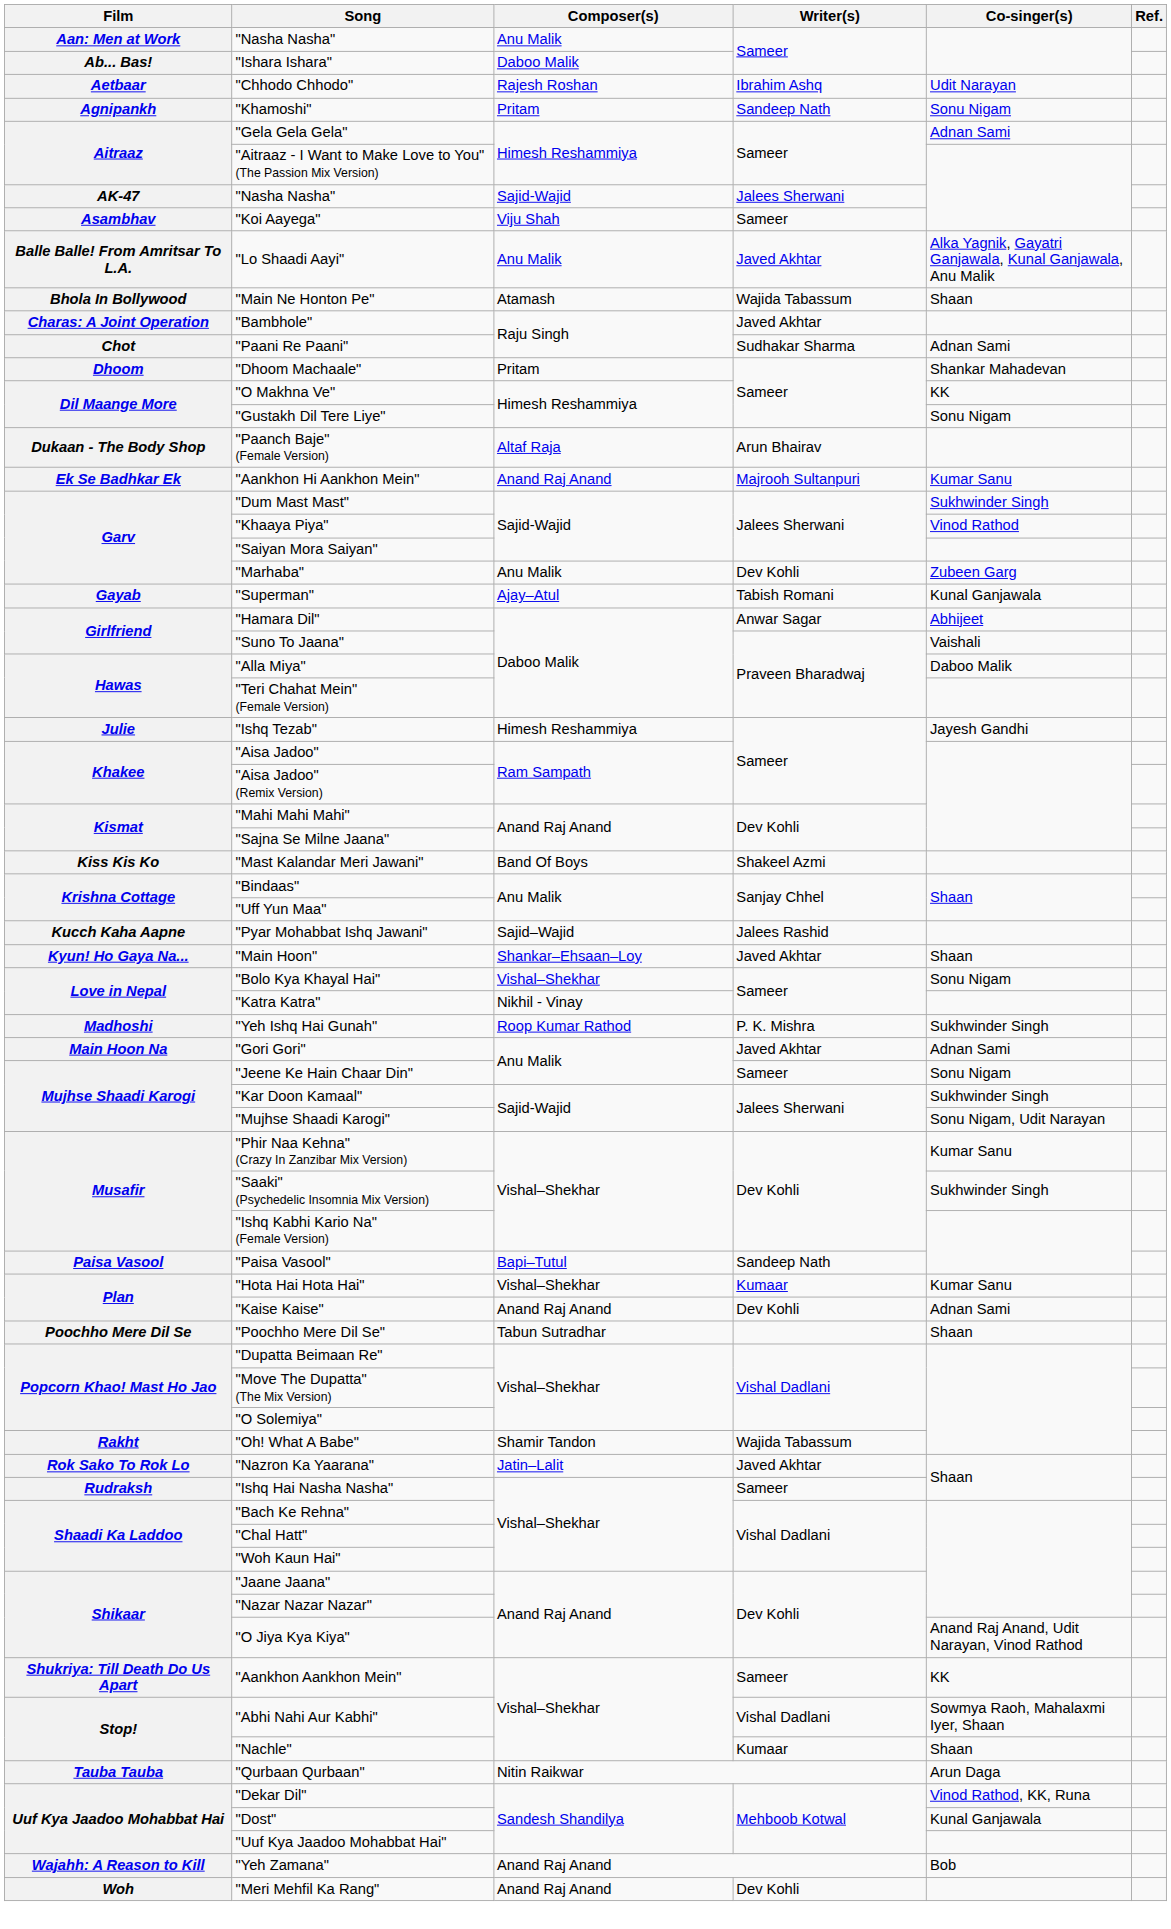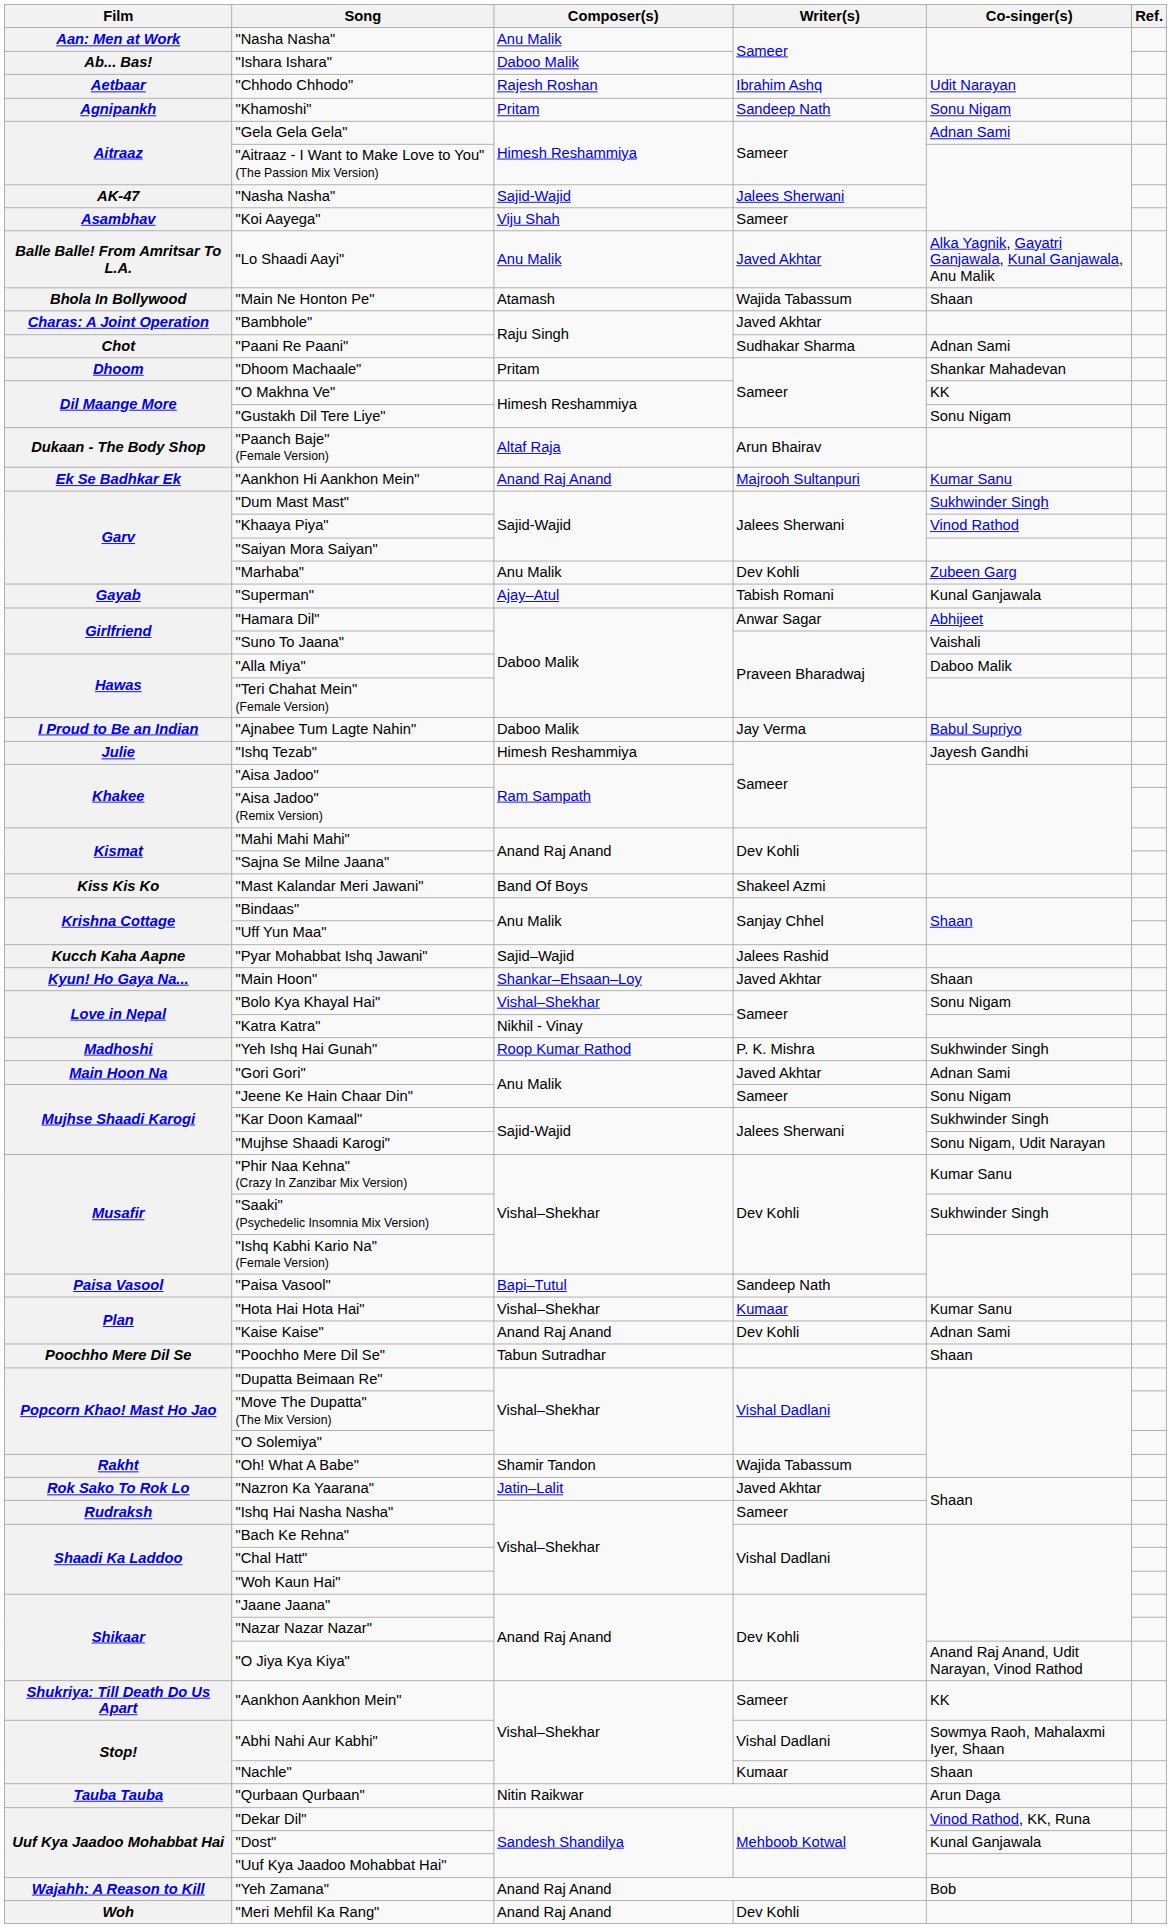+ row: I Proud to Be an Indian | "Ajnabee Tum Lagte Nahin" | Daboo Malik | Jay Verma | Babul Supriyo
